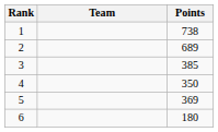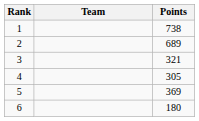3 | Points: 385 -> 321
4 | Points: 350 -> 305
